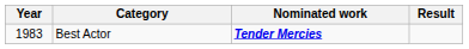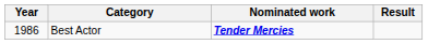Best Actor | Year: 1983 -> 1986
